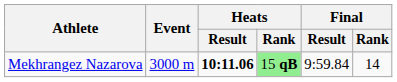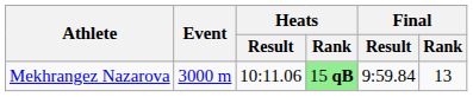Mekhrangez Nazarova | Heats / Result: bold -> normal
Mekhrangez Nazarova | Final / Rank: 14 -> 13
